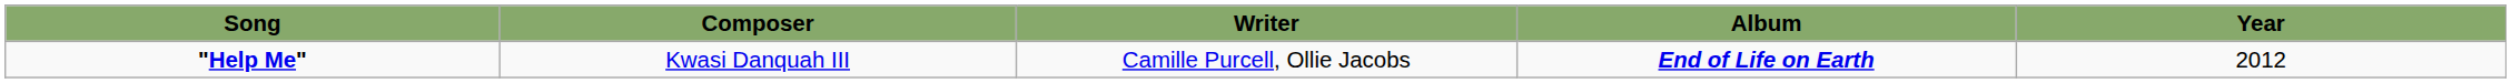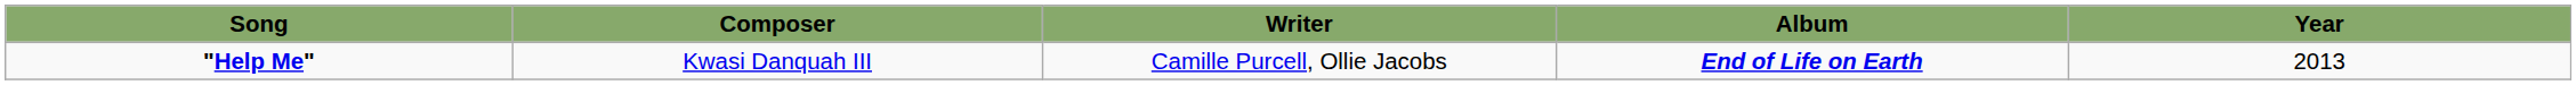"Help Me" | Year: 2012 -> 2013
